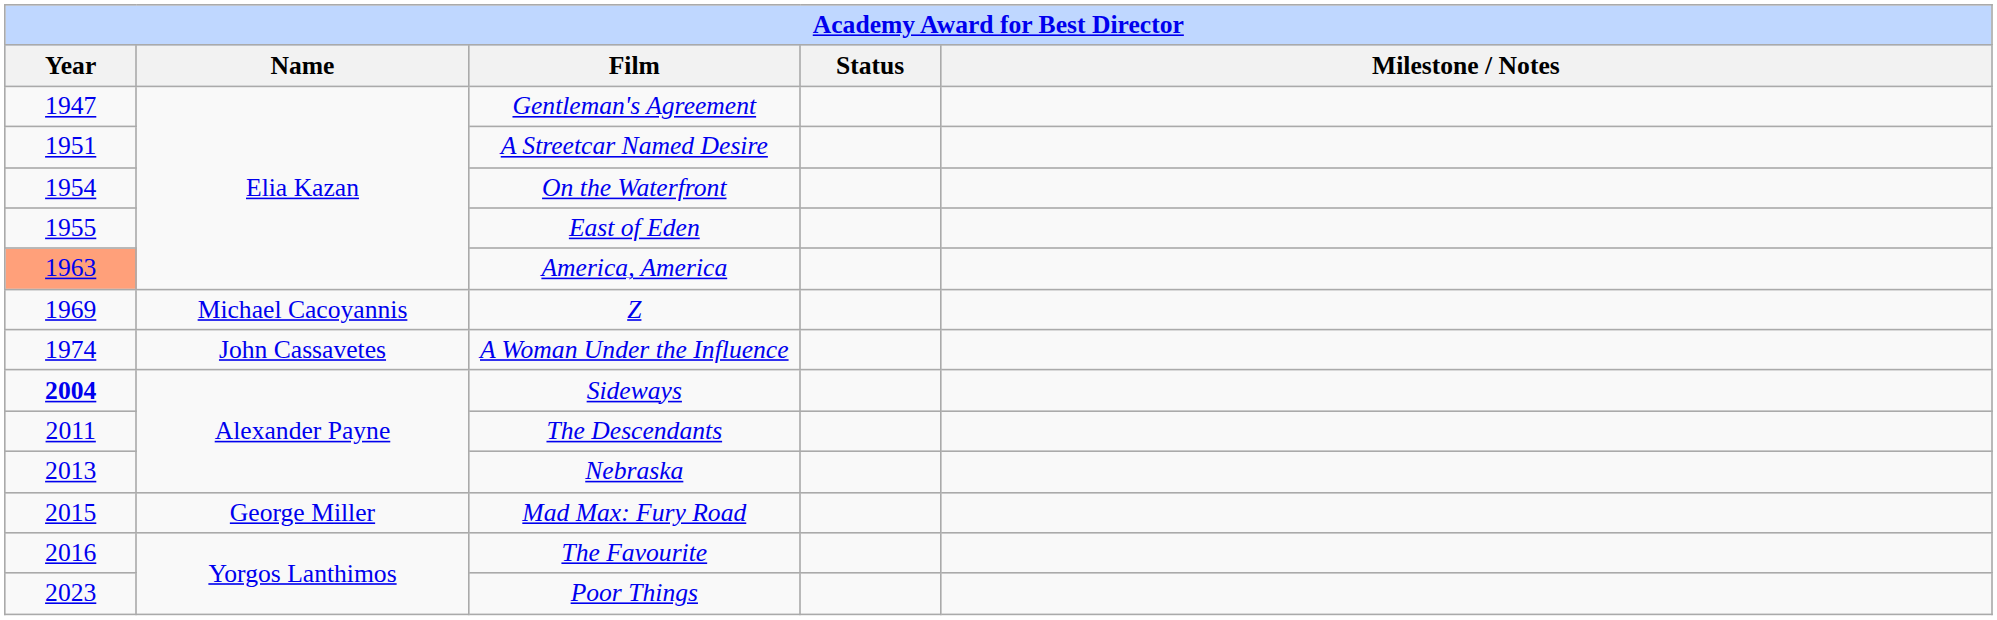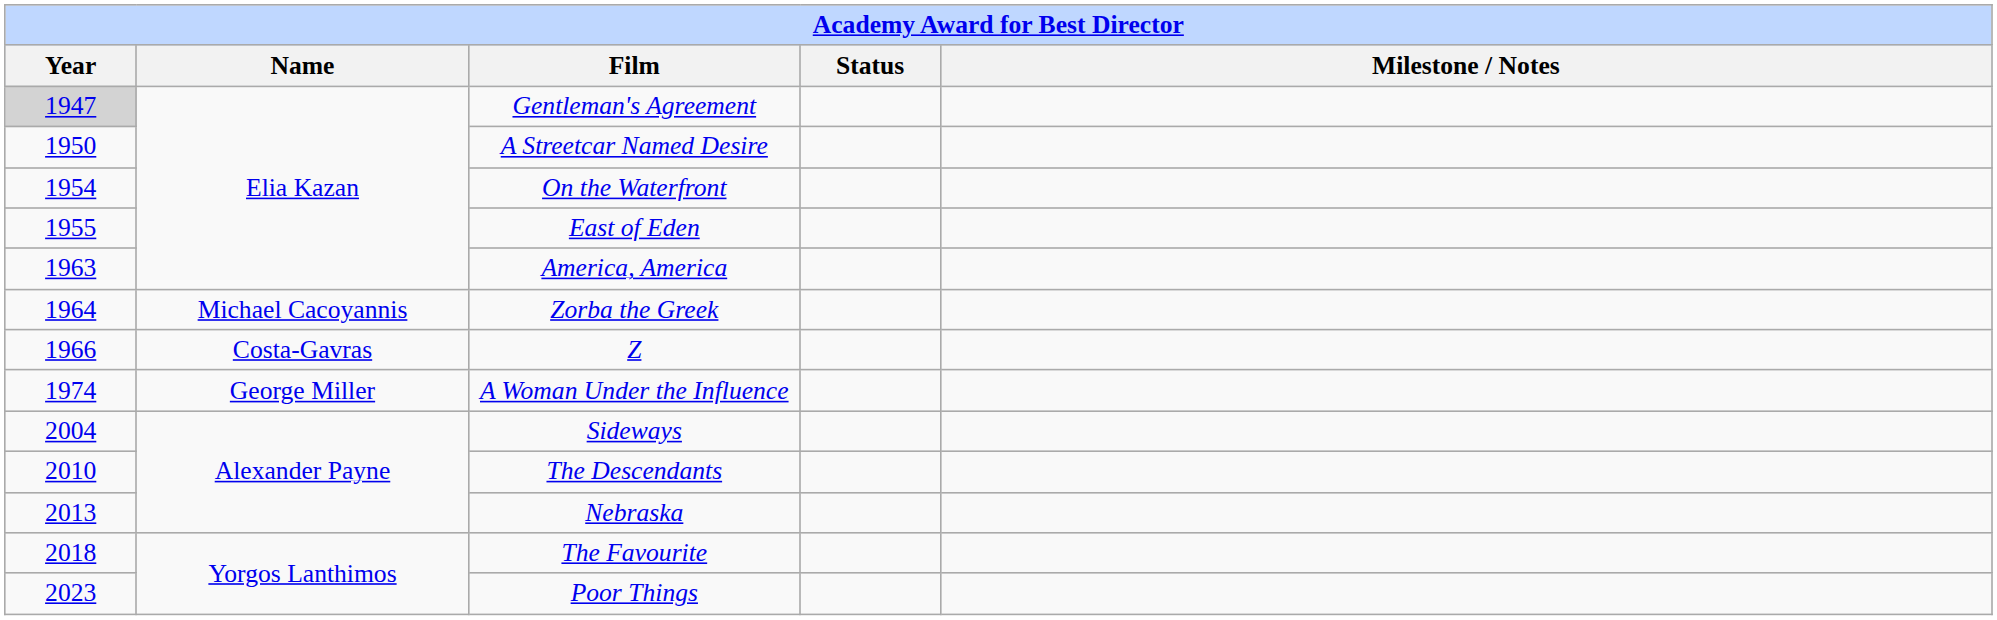Gentleman's Agreement | Year: no background -> lightgrey background
A Streetcar Named Desire | Year: 1951 -> 1950
America, America | Year: lightsalmon background -> no background
+ row: 1964 | Michael Cacoyannis | Zorba the Greek
Z | Year: 1969 -> 1966
Z | Name: Michael Cacoyannis -> Costa-Gavras
A Woman Under the Influence | Name: John Cassavetes -> George Miller
Sideways | Year: bold -> normal
The Descendants | Year: 2011 -> 2010
- row: 2015 | George Miller | Mad Max: Fury Road
The Favourite | Year: 2016 -> 2018
